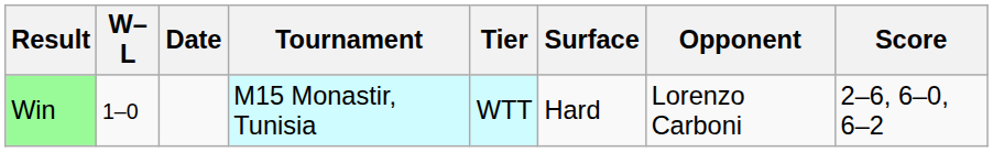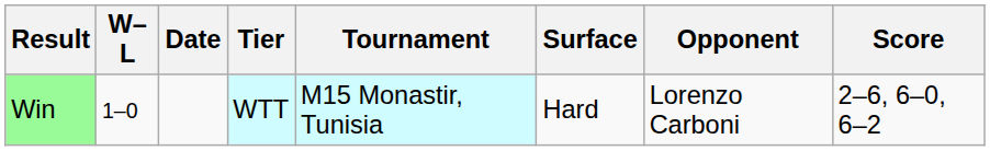columns swapped: Tournament <-> Tier
